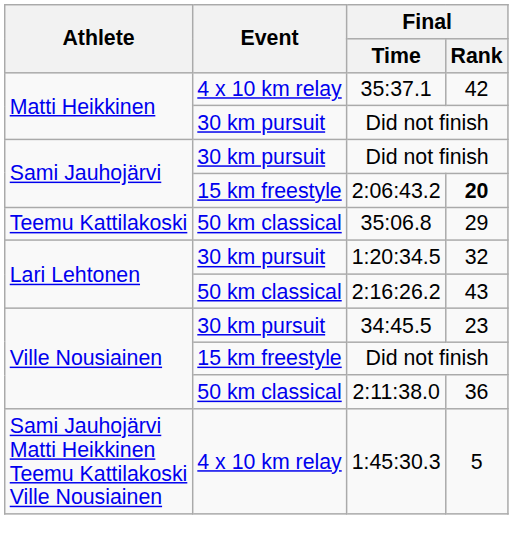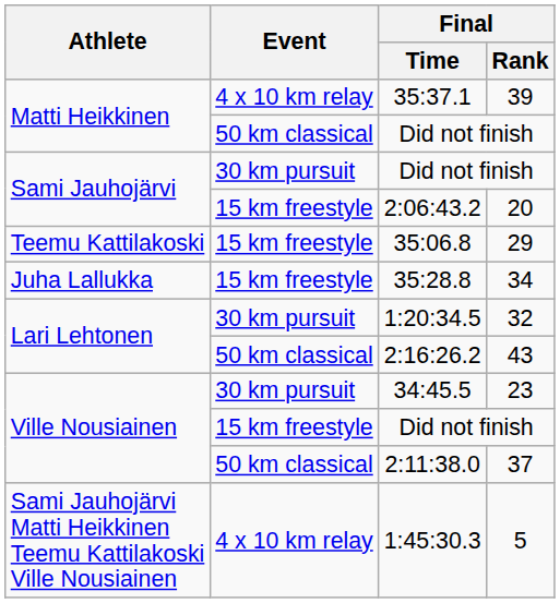35:37.1 | Final / Rank: 42 -> 39
Matti Heikkinen / Did not finish | Event: 30 km pursuit -> 50 km classical
2:06:43.2 | Final / Rank: bold -> normal
35:06.8 | Event: 50 km classical -> 15 km freestyle
+ row: Juha Lallukka | 15 km freestyle | 35:28.8 | 34
2:11:38.0 | Final / Rank: 36 -> 37
